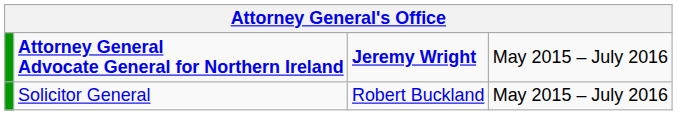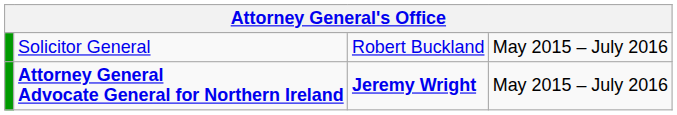rows swapped: Attorney General Advocate General for Northern Ireland <-> Solicitor General
